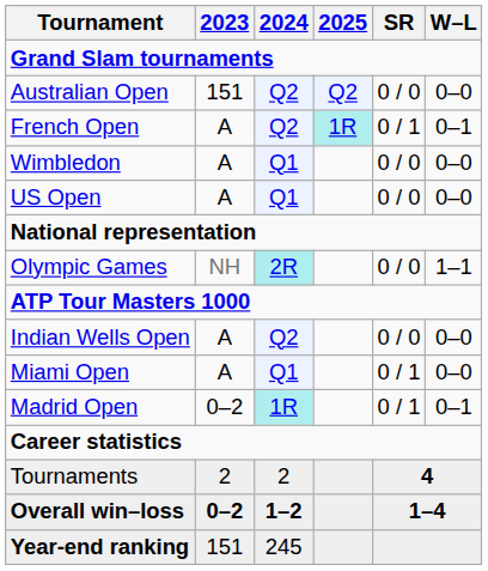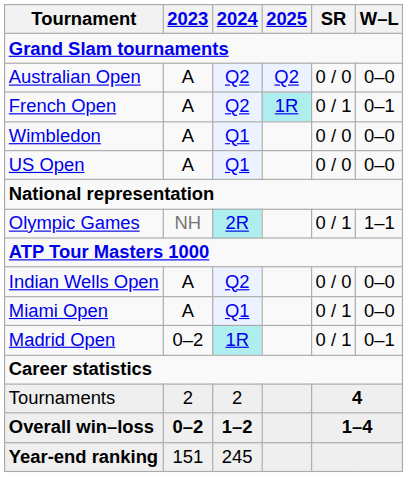Australian Open | 2023: 151 -> A
Olympic Games | SR: 0 / 0 -> 0 / 1
